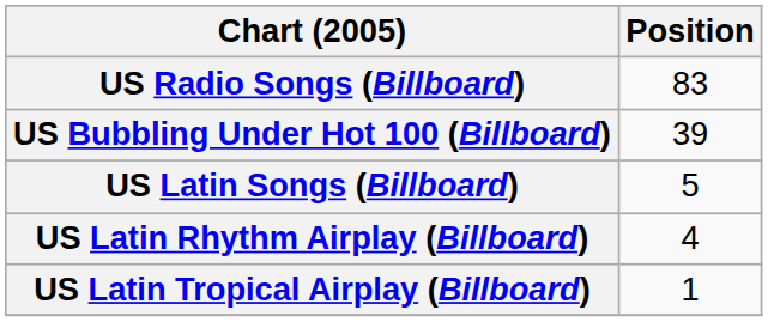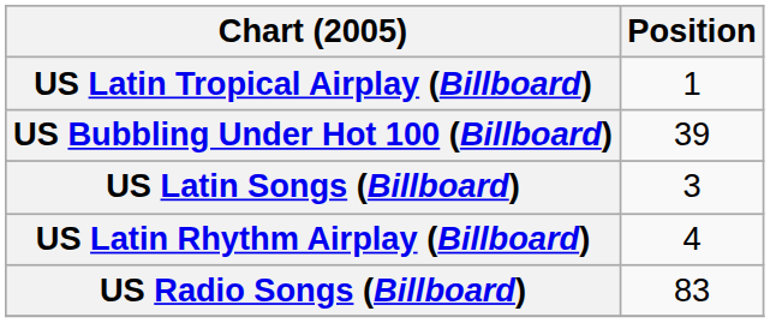rows swapped: US Radio Songs (Billboard) <-> US Latin Tropical Airplay (Billboard)
US Latin Songs (Billboard) | Position: 5 -> 3
